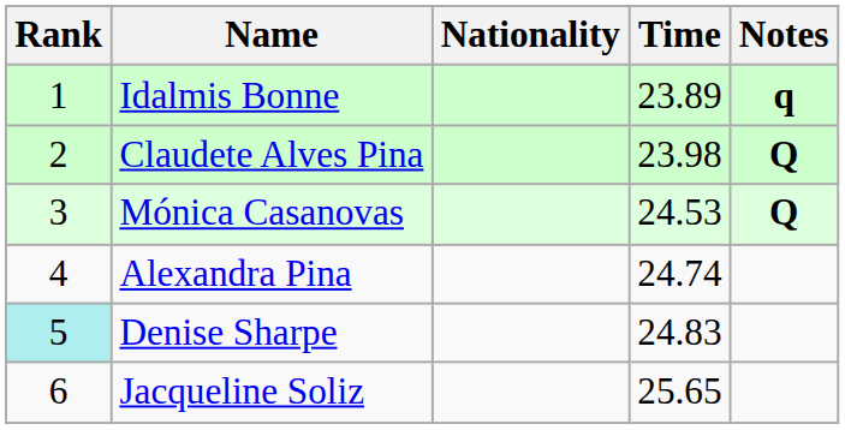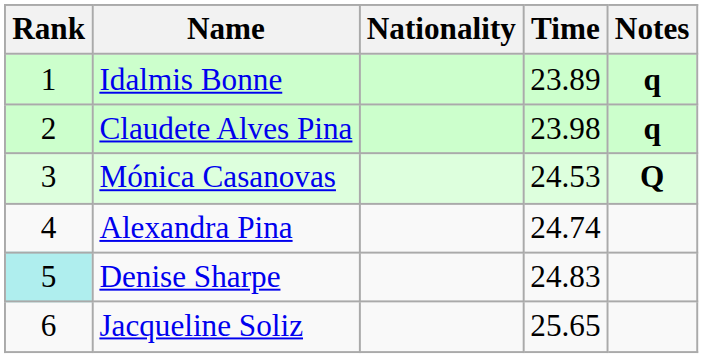Claudete Alves Pina | Notes: Q -> q
